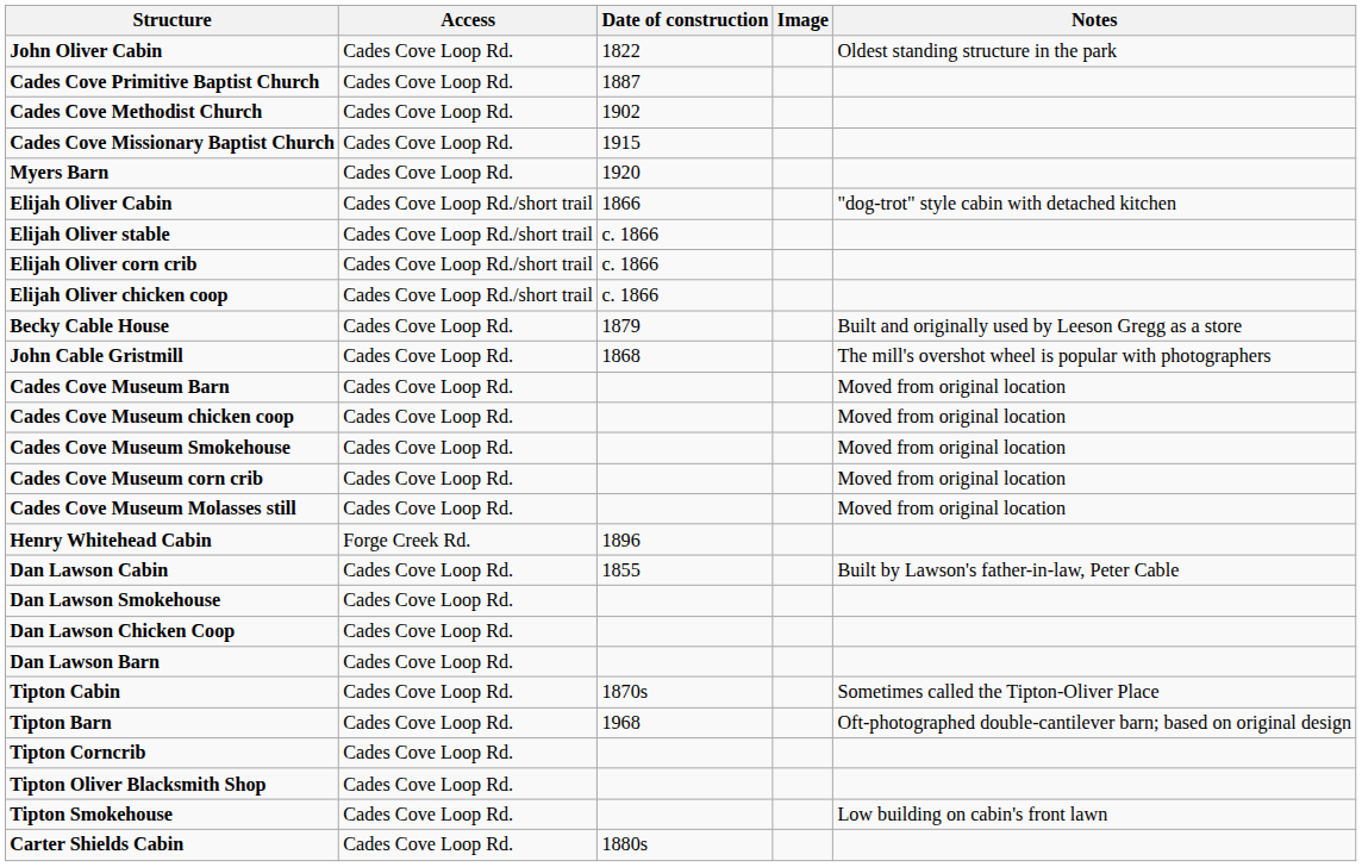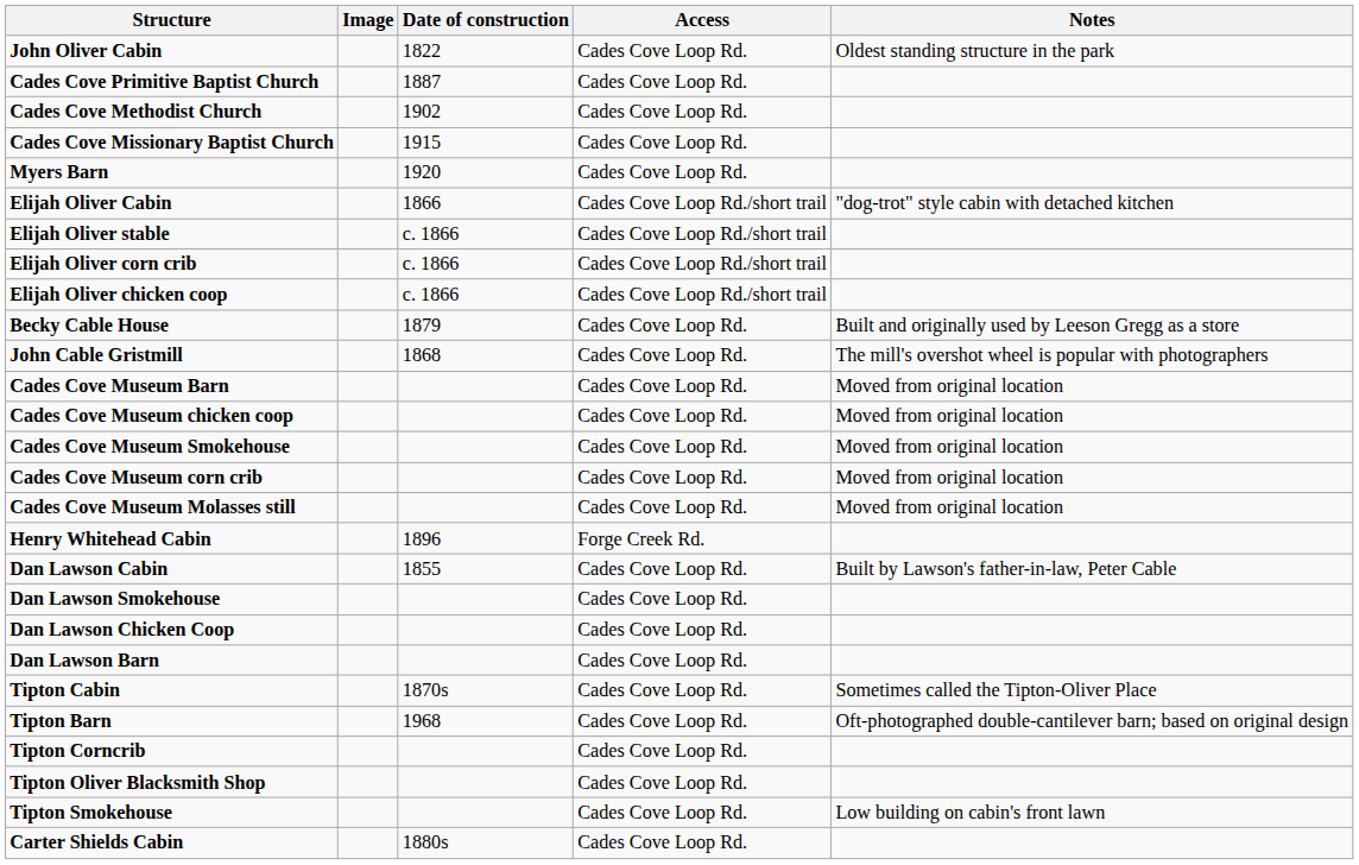columns swapped: Image <-> Access
